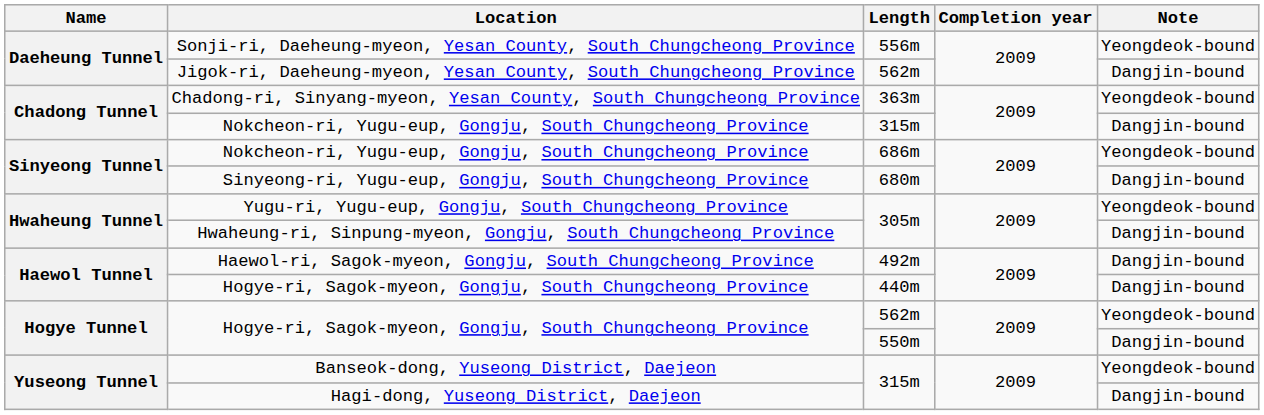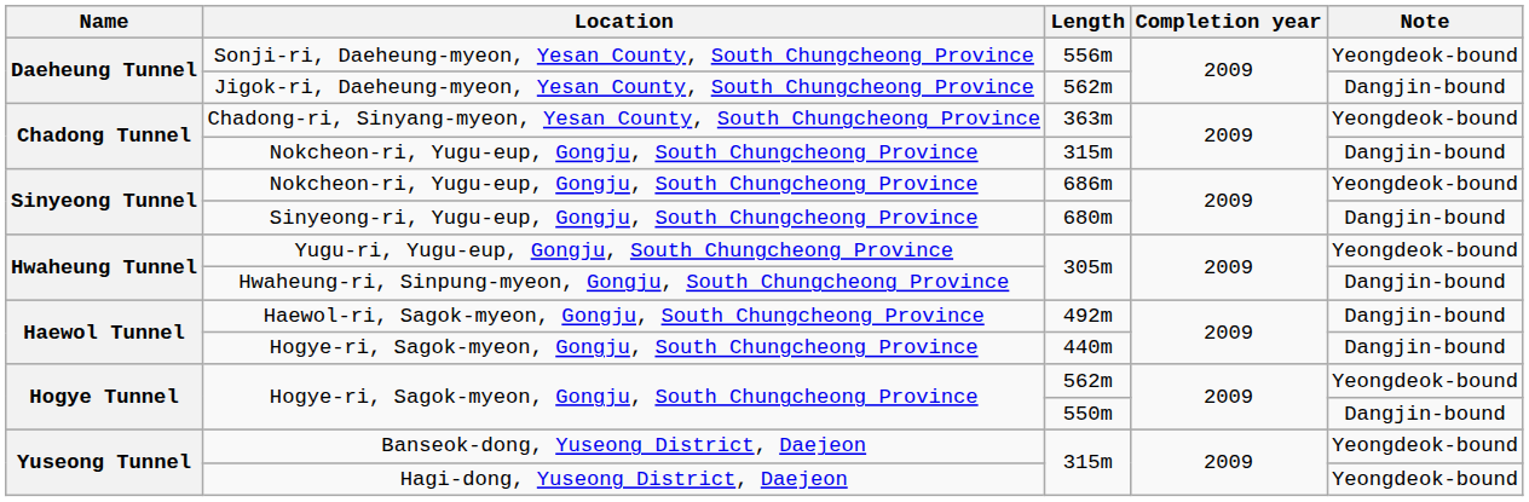Hagi-dong, Yuseong District, Daejeon | Note: Dangjin-bound -> Yeongdeok-bound
